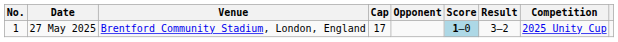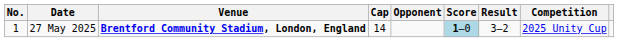27 May 2025 | Venue: normal -> bold
27 May 2025 | Cap: 17 -> 14
